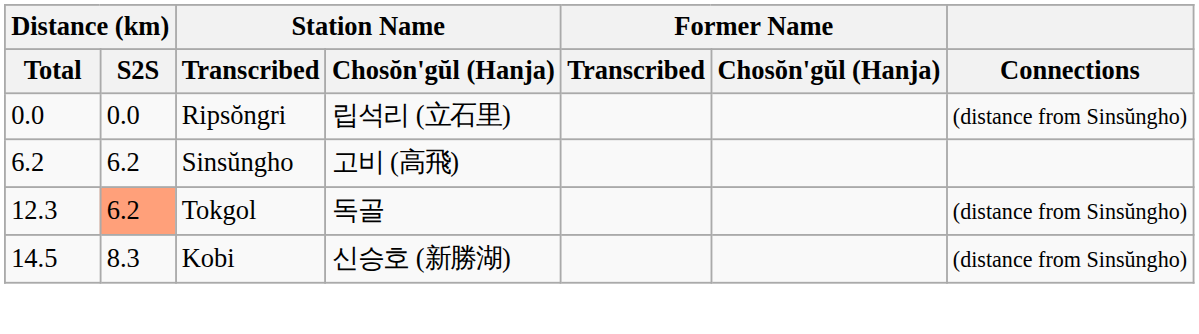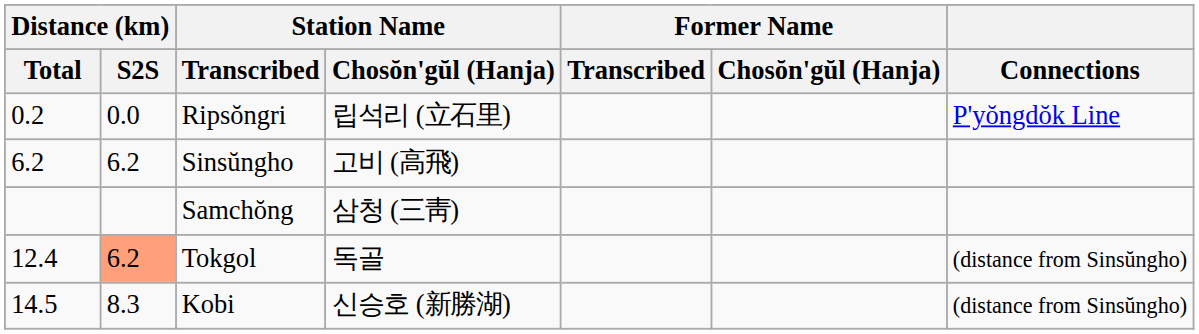Ripsŏngri | Distance (km) / Total: 0.0 -> 0.2
Ripsŏngri | Connections: (distance from Sinsŭngho) -> P'yŏngdŏk Line
+ row: Samchŏng | 삼청 (三靑)
Tokgol | Distance (km) / Total: 12.3 -> 12.4
